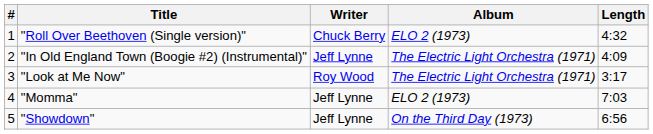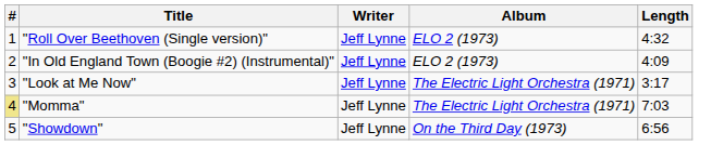"Roll Over Beethoven (Single version)" | Writer: Chuck Berry -> Jeff Lynne
"In Old England Town (Boogie #2) (Instrumental)" | Album: The Electric Light Orchestra (1971) -> ELO 2 (1973)
"Look at Me Now" | Writer: Roy Wood -> Jeff Lynne
"Momma" | #: no background -> khaki background
"Momma" | Album: ELO 2 (1973) -> The Electric Light Orchestra (1971)
